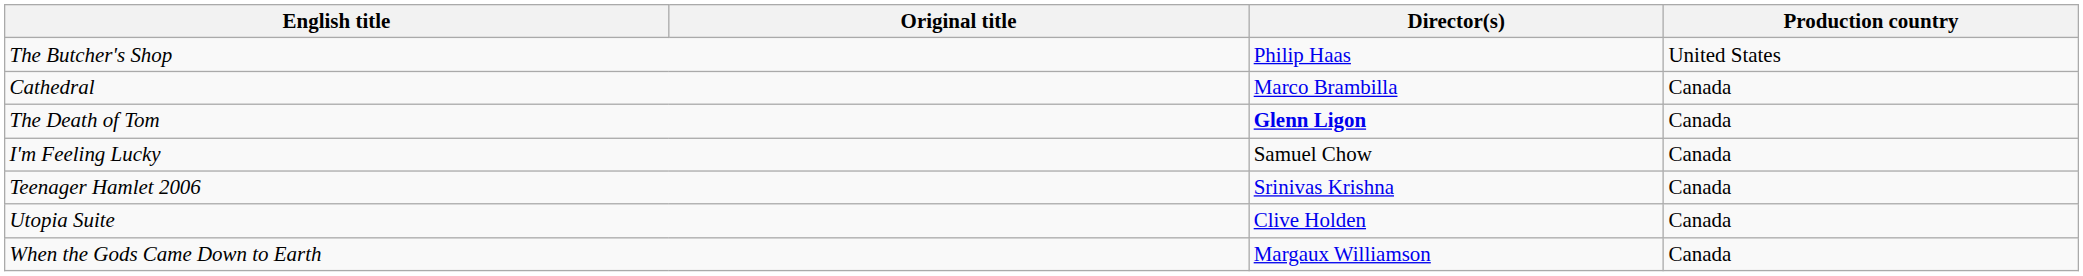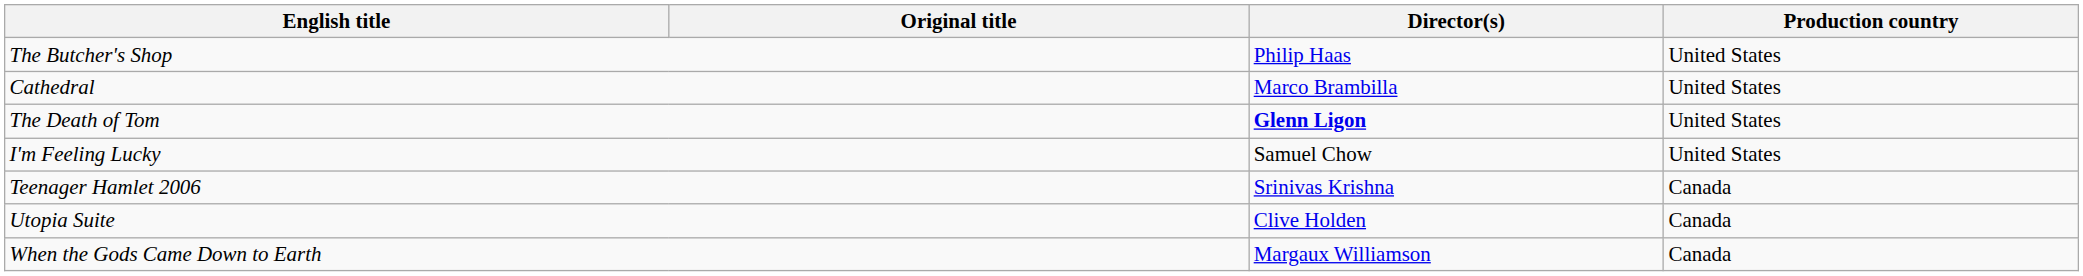Cathedral | Production country: Canada -> United States
The Death of Tom | Production country: Canada -> United States
I'm Feeling Lucky | Production country: Canada -> United States
